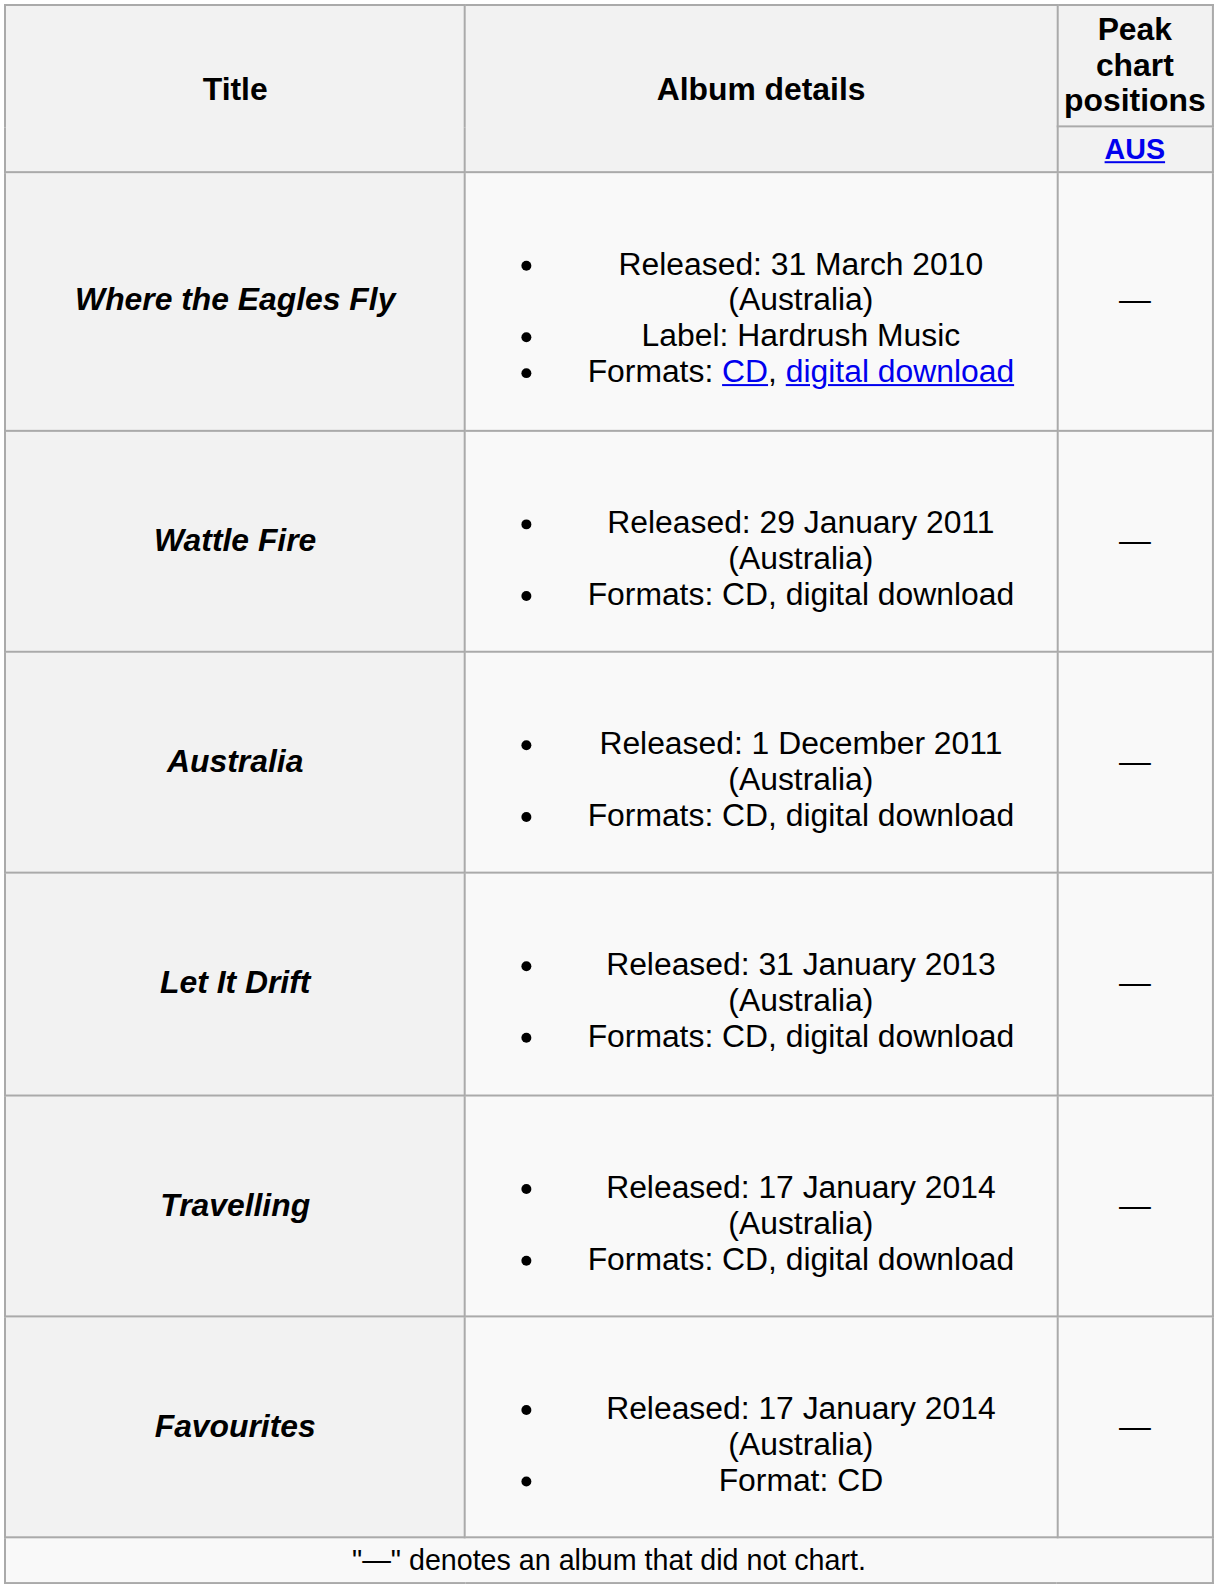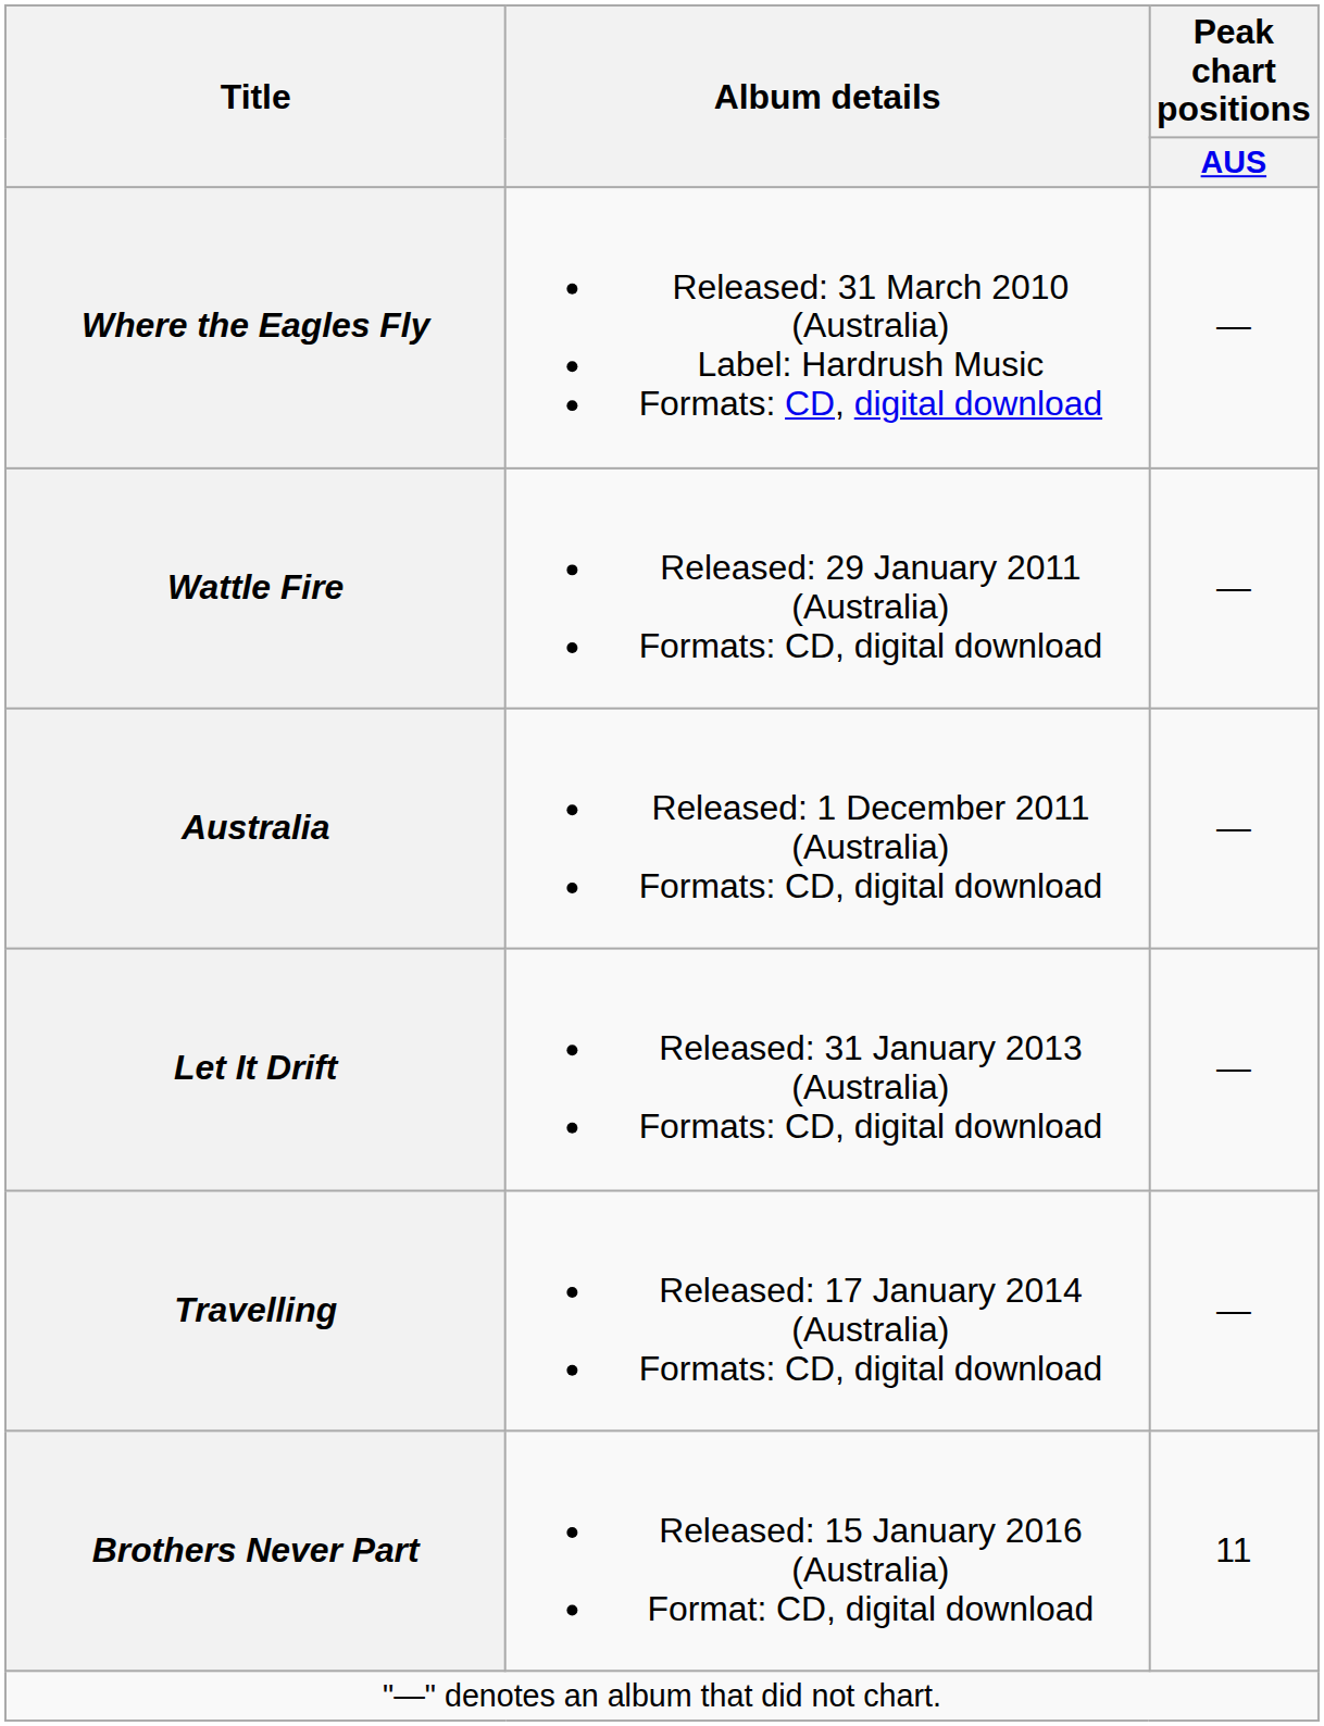- row: Favourites | Released: 17 January 2014 (Australia) Format: CD | —
+ row: Brothers Never Part | Released: 15 January 2016 (Australia) Format: CD, digital download | 11
